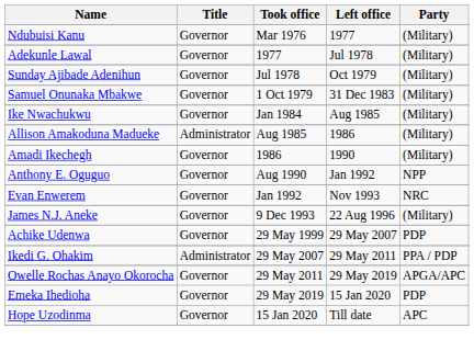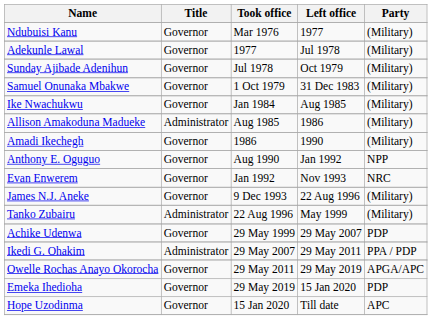+ row: Tanko Zubairu | Administrator | 22 Aug 1996 | May 1999 | (Military)
